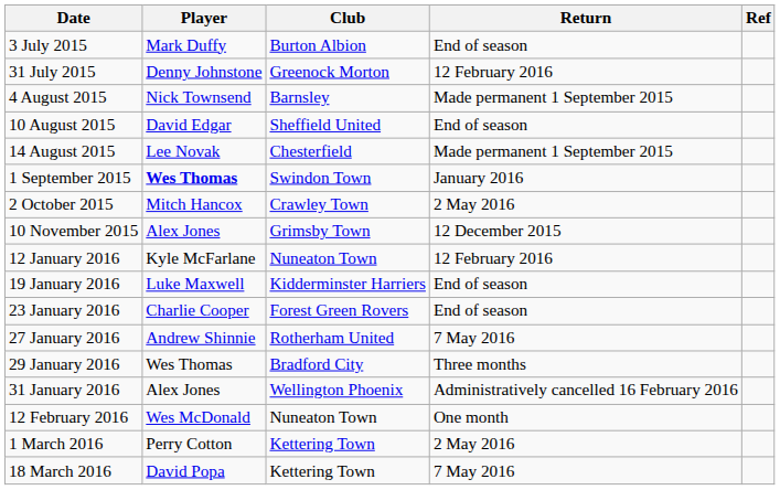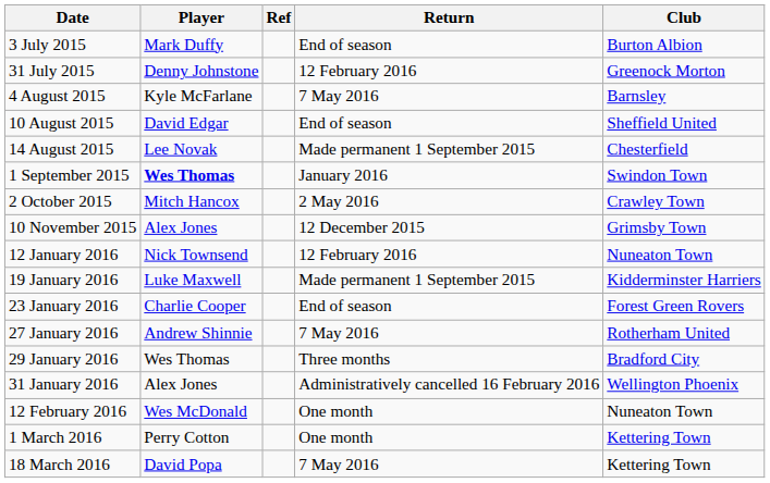columns swapped: Club <-> Ref
4 August 2015 | Player: Nick Townsend -> Kyle McFarlane
4 August 2015 | Return: Made permanent 1 September 2015 -> 7 May 2016
12 January 2016 | Player: Kyle McFarlane -> Nick Townsend
19 January 2016 | Return: End of season -> Made permanent 1 September 2015
1 March 2016 | Return: 2 May 2016 -> One month
